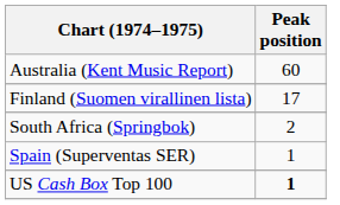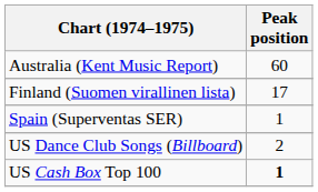- row: South Africa (Springbok) | 2
+ row: US Dance Club Songs (Billboard) | 2
